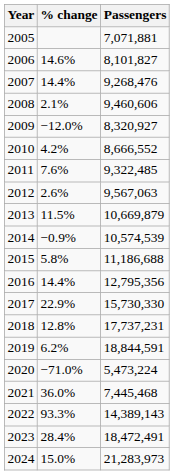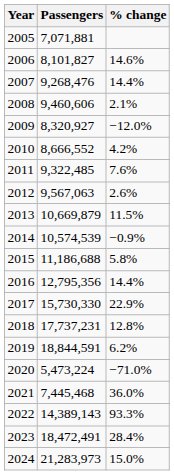columns swapped: Passengers <-> % change
